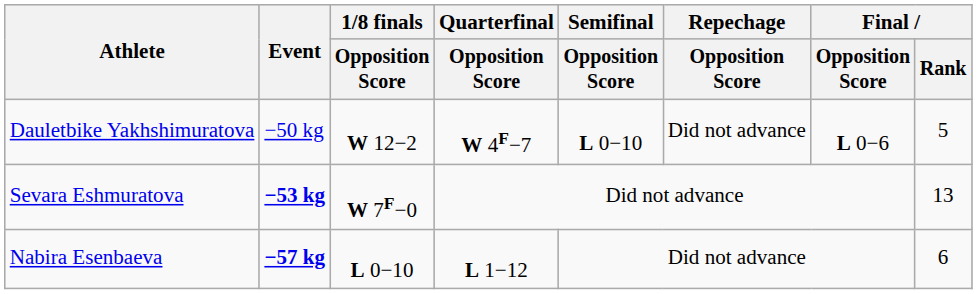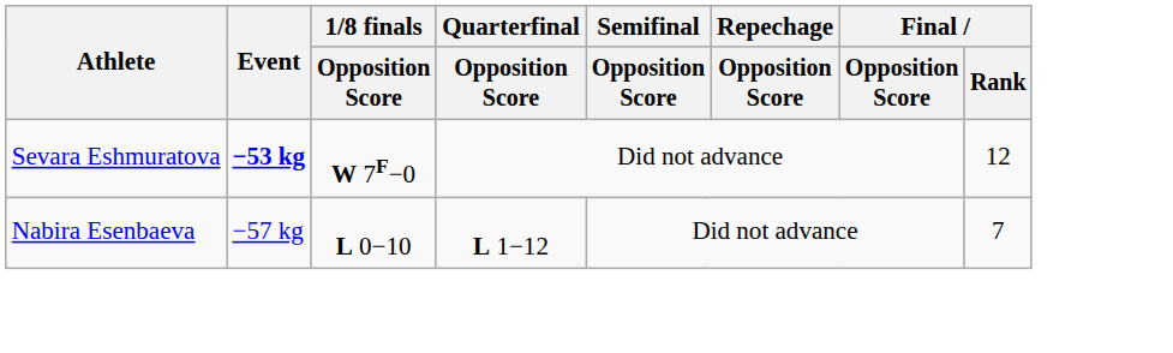- row: Dauletbike Yakhshimuratova | −50 kg | W 12−2 | W 4F−7 | L 0−10 | Did not advance | L 0−6 | 5
Sevara Eshmuratova | Final / Rank: 13 -> 12
Nabira Esenbaeva | Event: bold -> normal
Nabira Esenbaeva | Final / Rank: 6 -> 7
